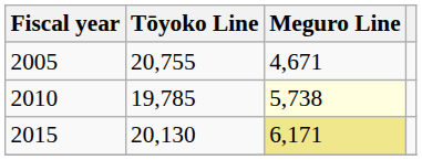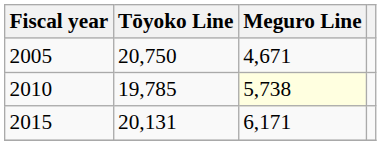2005 | Tōyoko Line: 20,755 -> 20,750
2015 | Tōyoko Line: 20,130 -> 20,131
2015 | Meguro Line: khaki background -> no background
